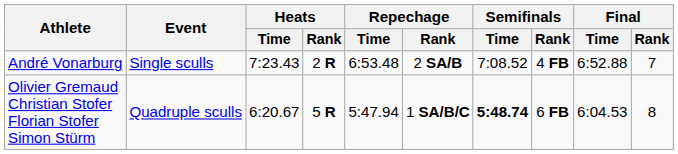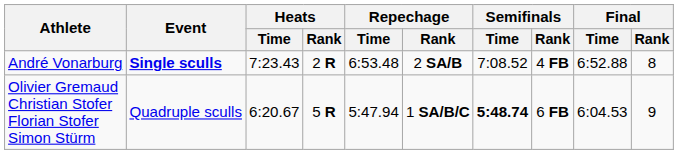André Vonarburg | Event: normal -> bold
André Vonarburg | Final / Rank: 7 -> 8
Olivier Gremaud Christian Stofer Florian Stofer Simon Stürm | Final / Rank: 8 -> 9
